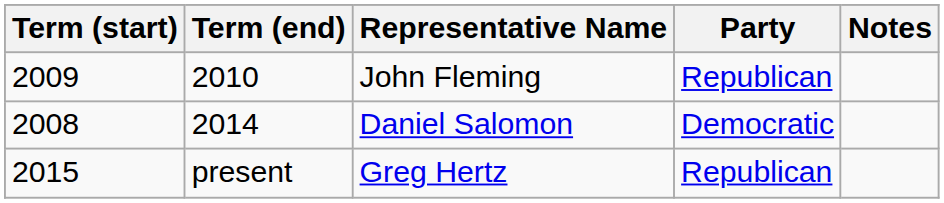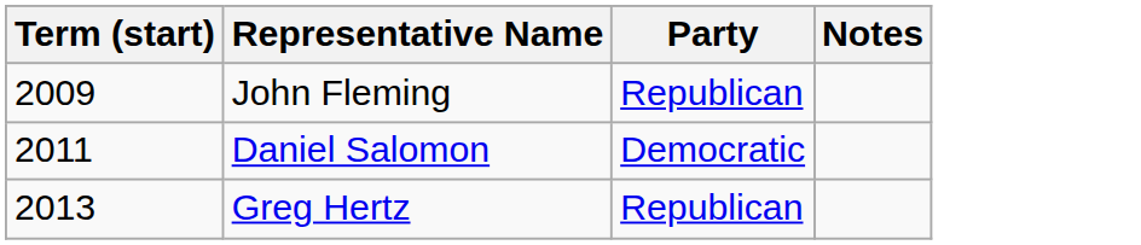- column: Term (end) | 2010 | 2014 | present
Daniel Salomon | Term (start): 2008 -> 2011
Greg Hertz | Term (start): 2015 -> 2013
